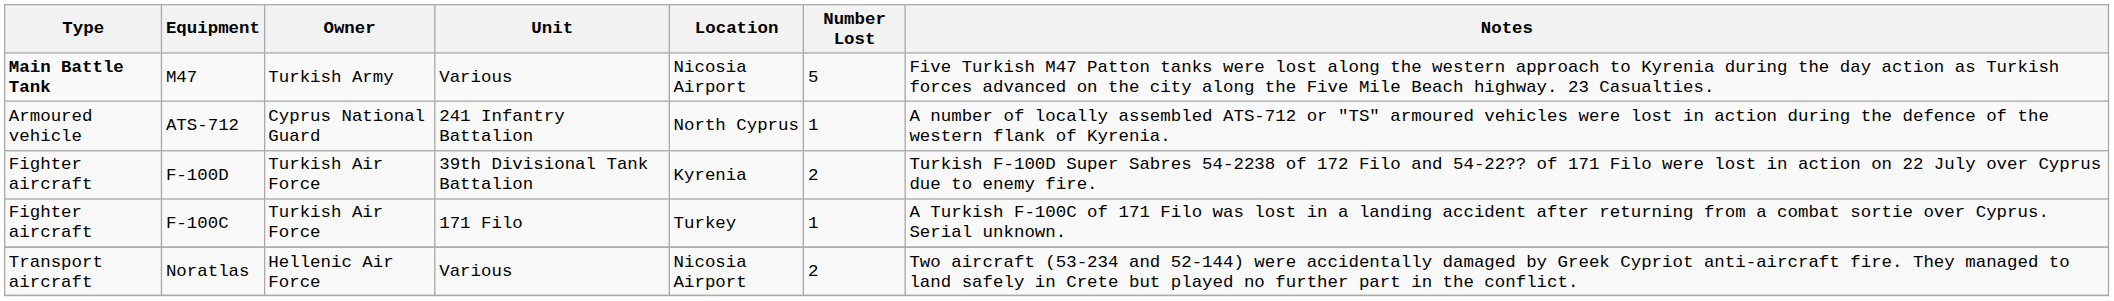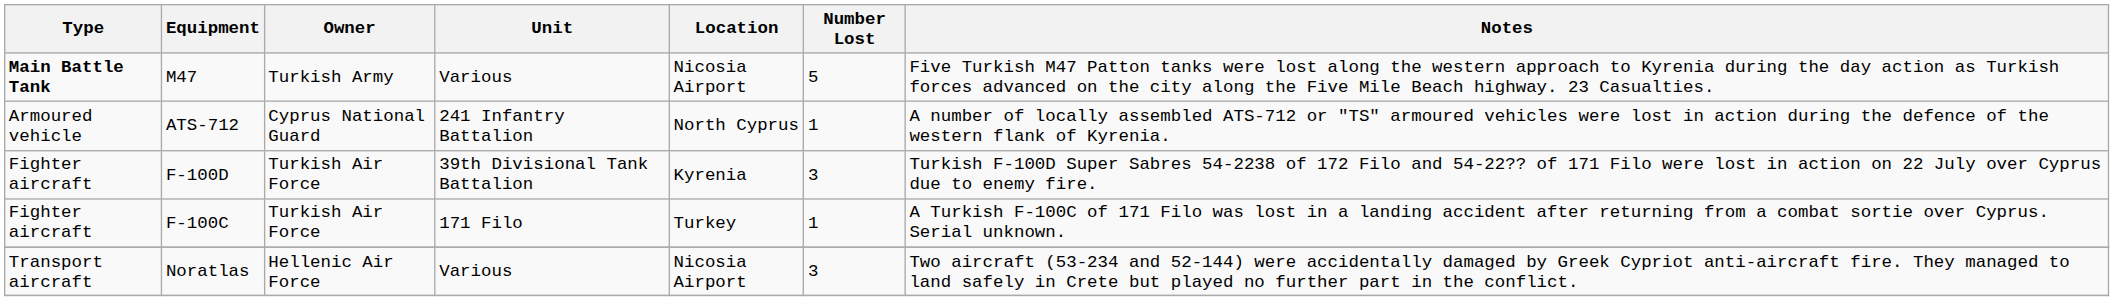F-100D | Number Lost: 2 -> 3
Noratlas | Number Lost: 2 -> 3
